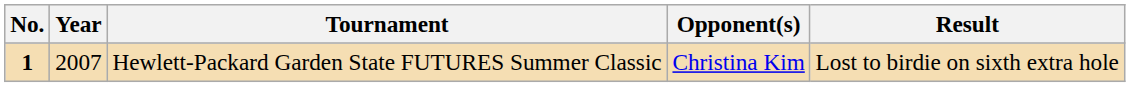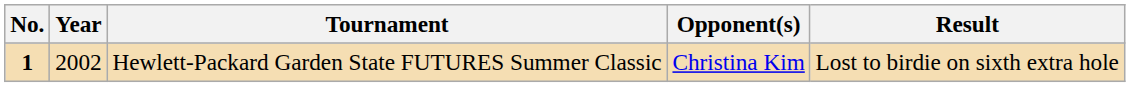Hewlett-Packard Garden State FUTURES Summer Classic | Year: 2007 -> 2002
